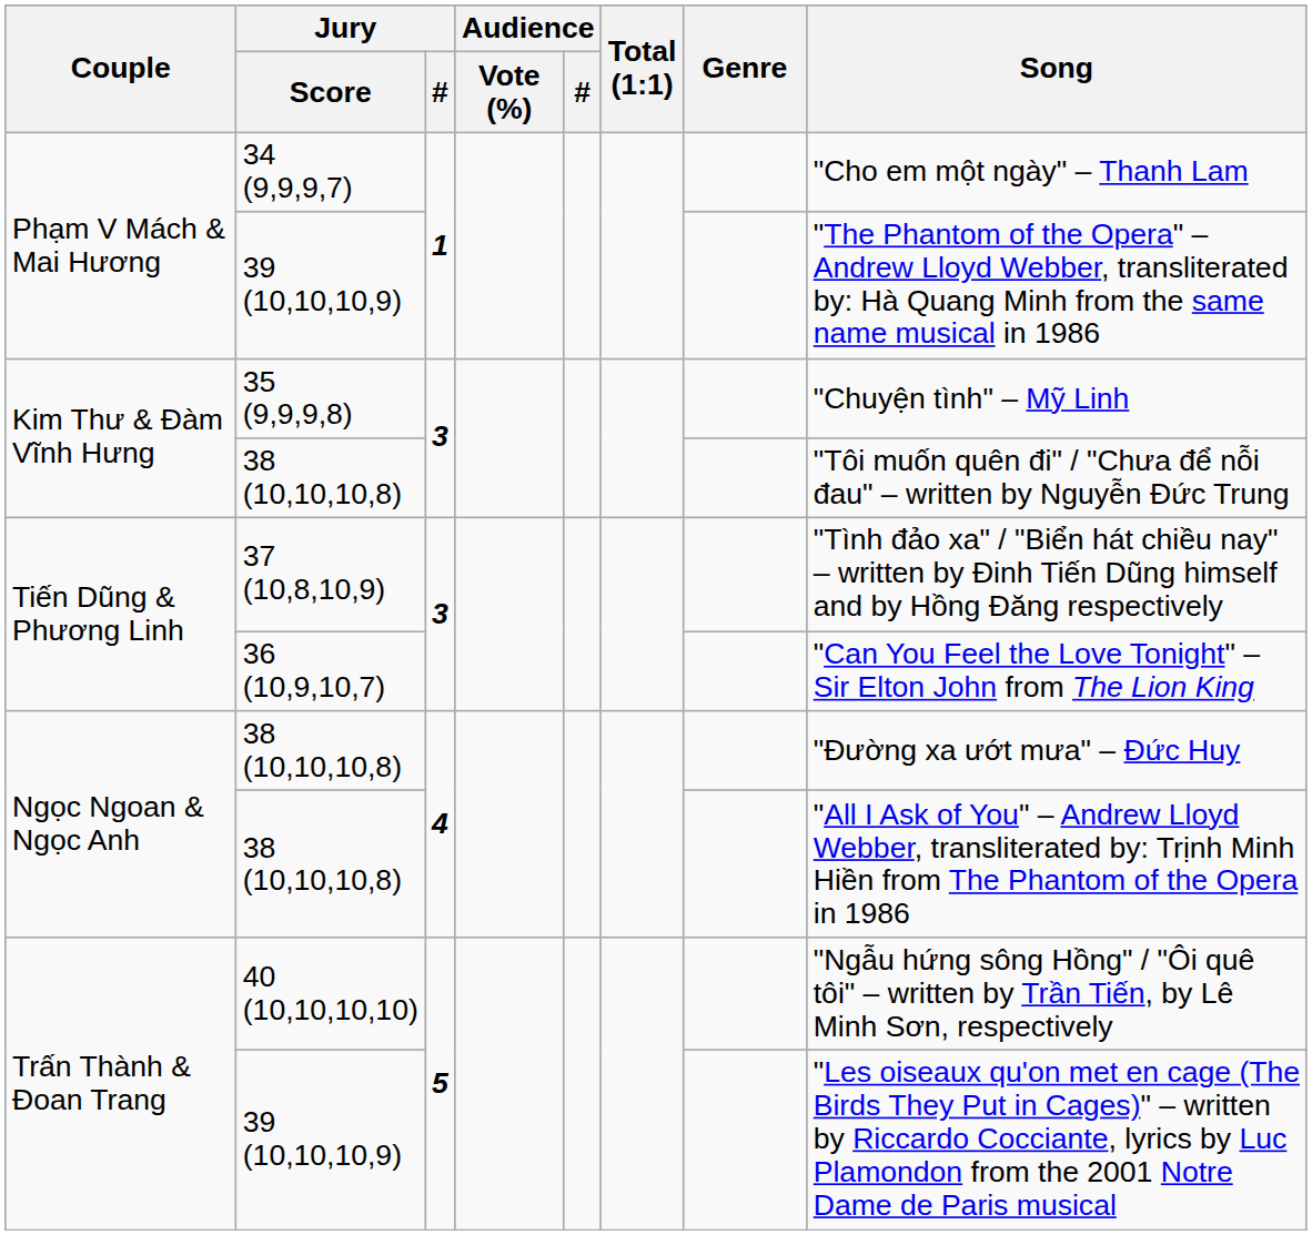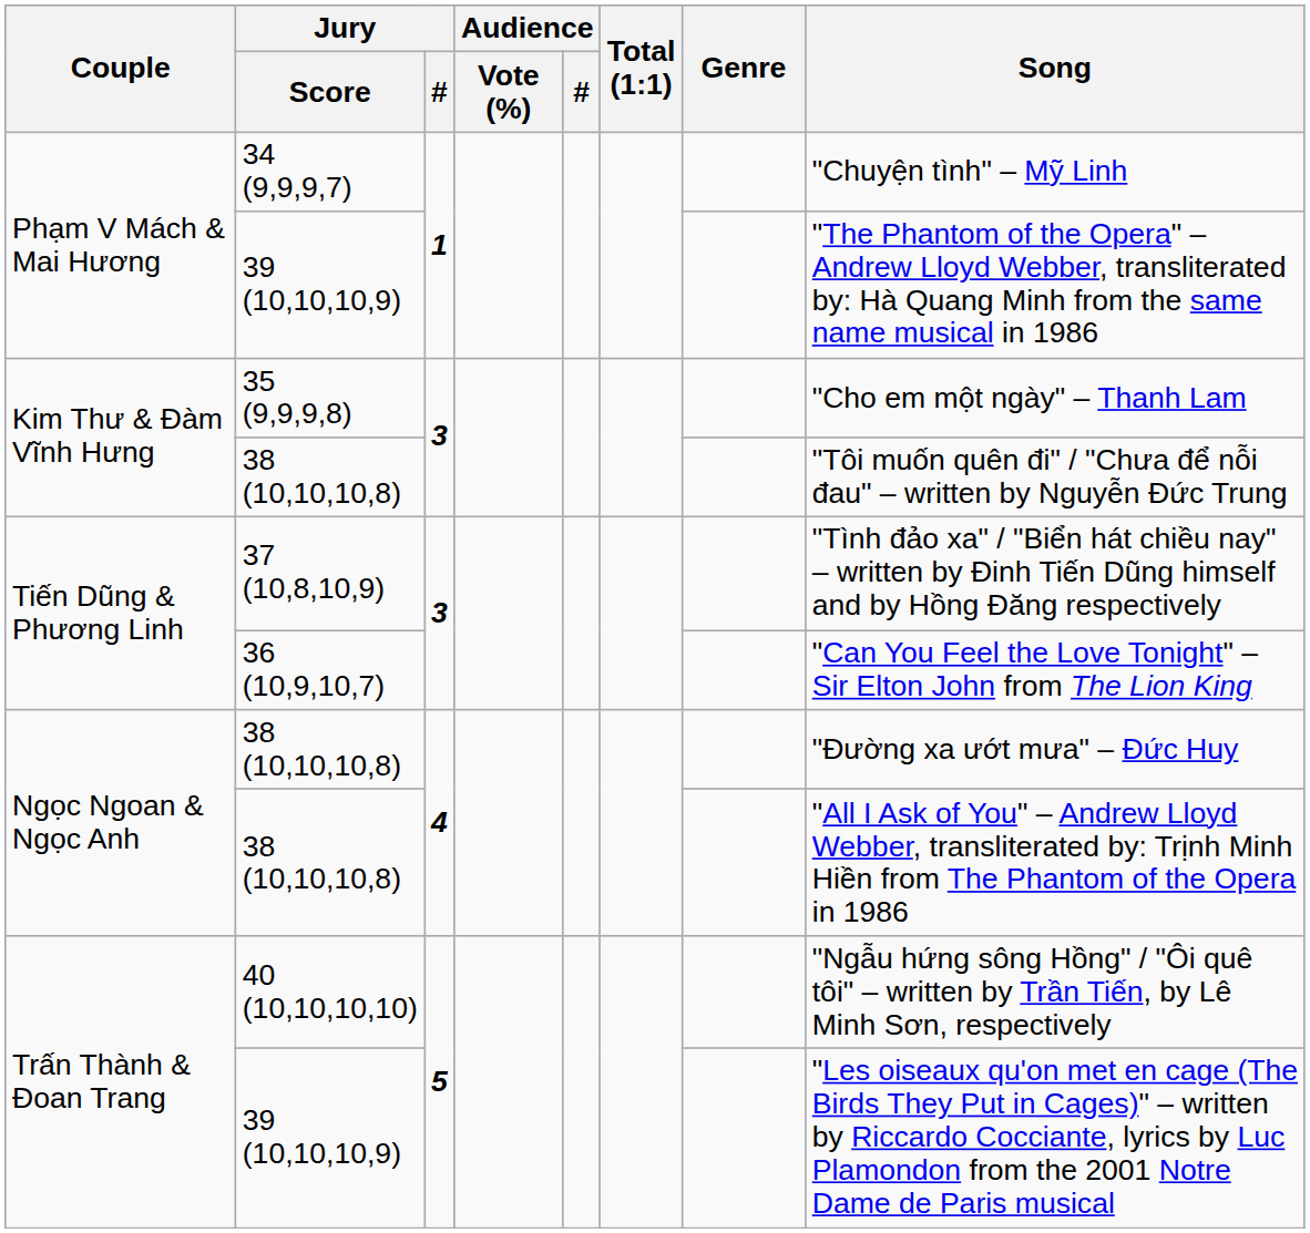34 (9,9,9,7) | Song: "Cho em một ngày" – Thanh Lam -> "Chuyện tình" – Mỹ Linh
35 (9,9,9,8) | Song: "Chuyện tình" – Mỹ Linh -> "Cho em một ngày" – Thanh Lam
